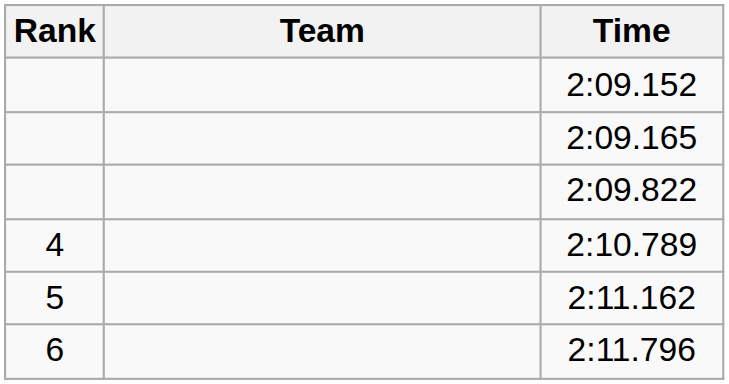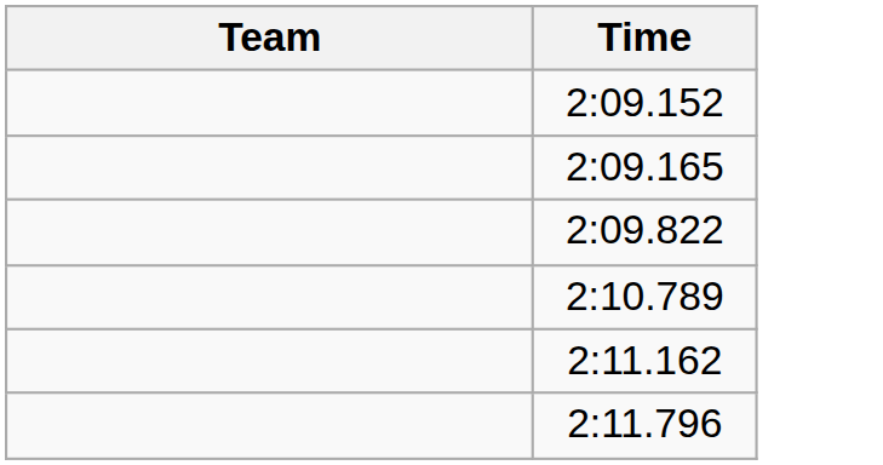- column: Rank | 4 | 5 | 6
